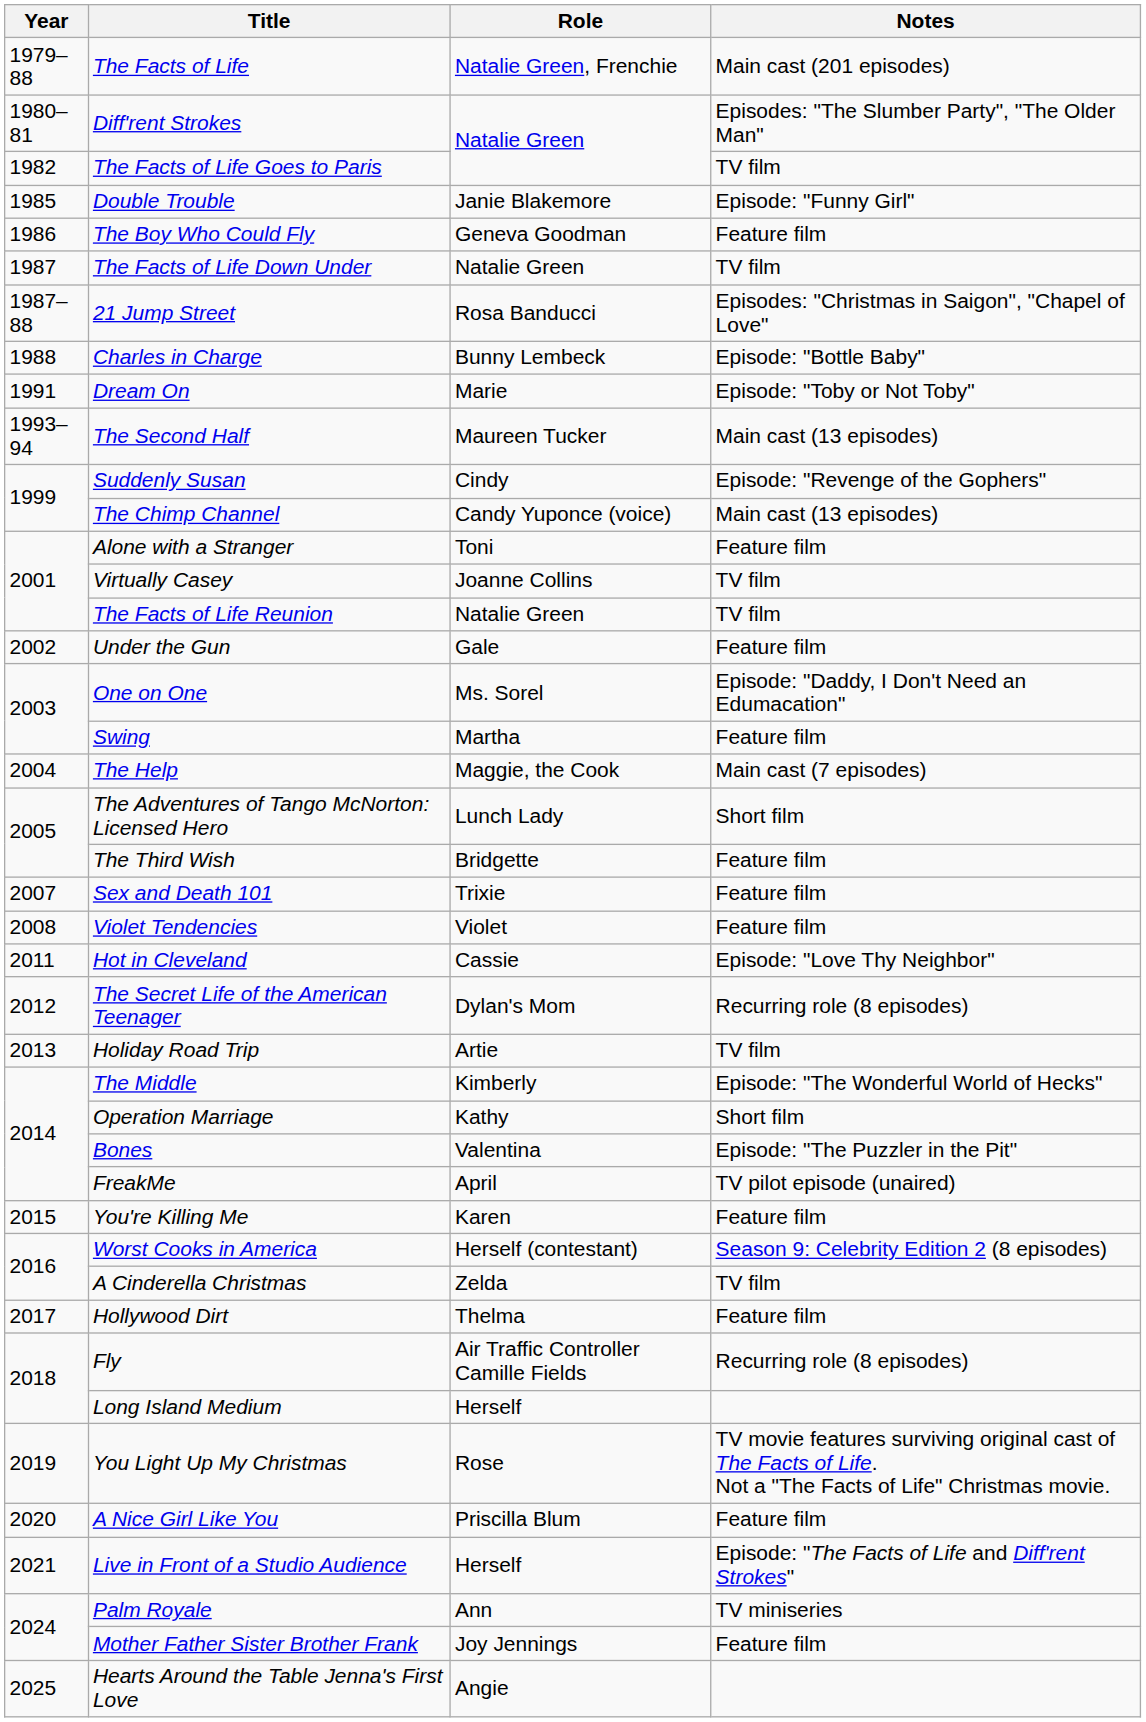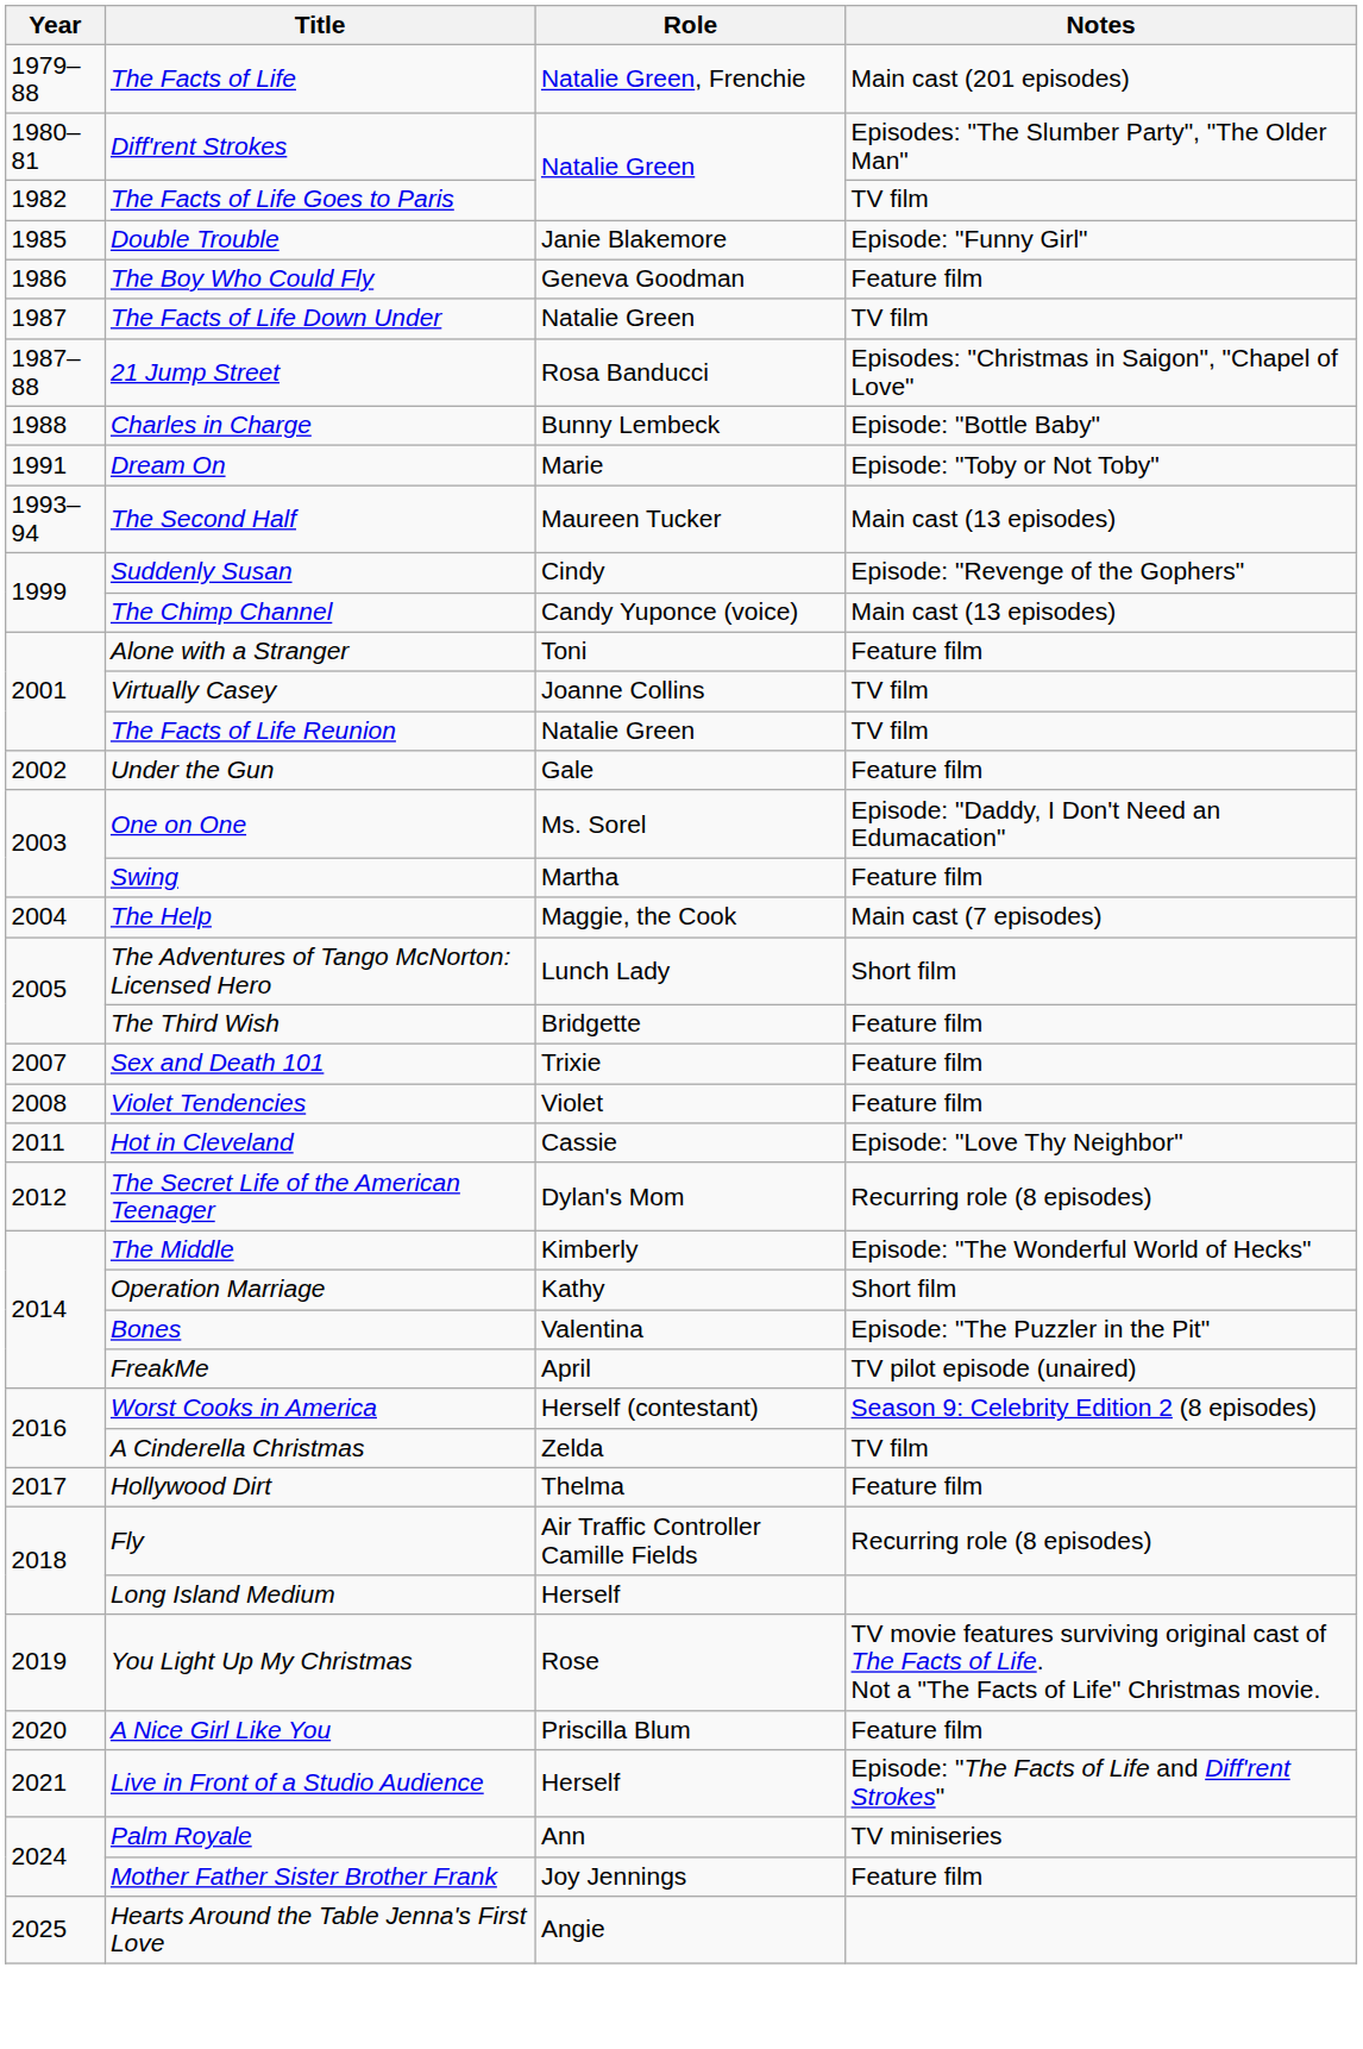- row: 2013 | Holiday Road Trip | Artie | TV film
- row: 2015 | You're Killing Me | Karen | Feature film
